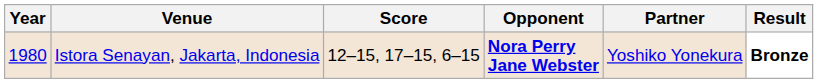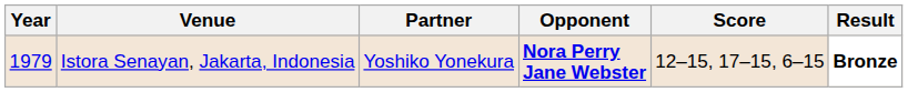columns swapped: Partner <-> Score
Istora Senayan, Jakarta, Indonesia | Year: 1980 -> 1979
